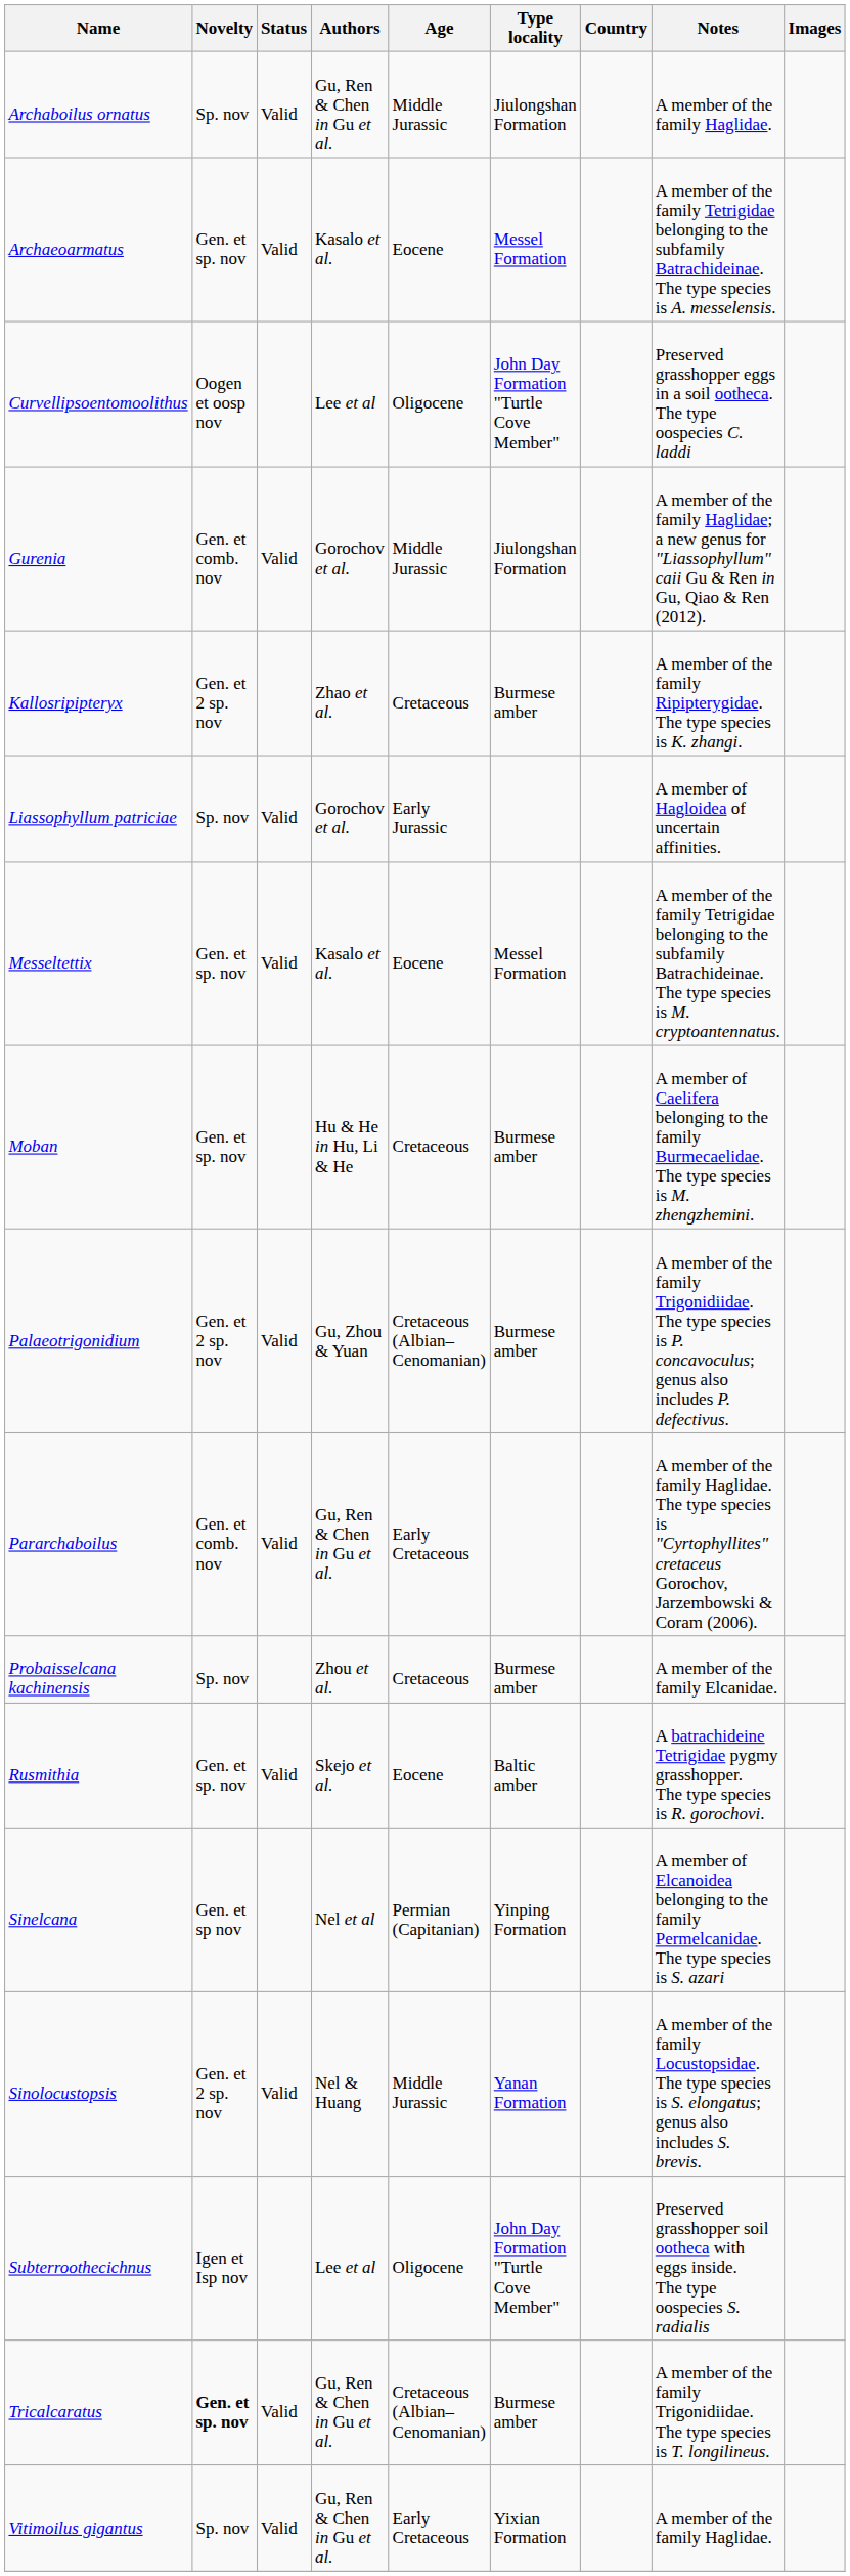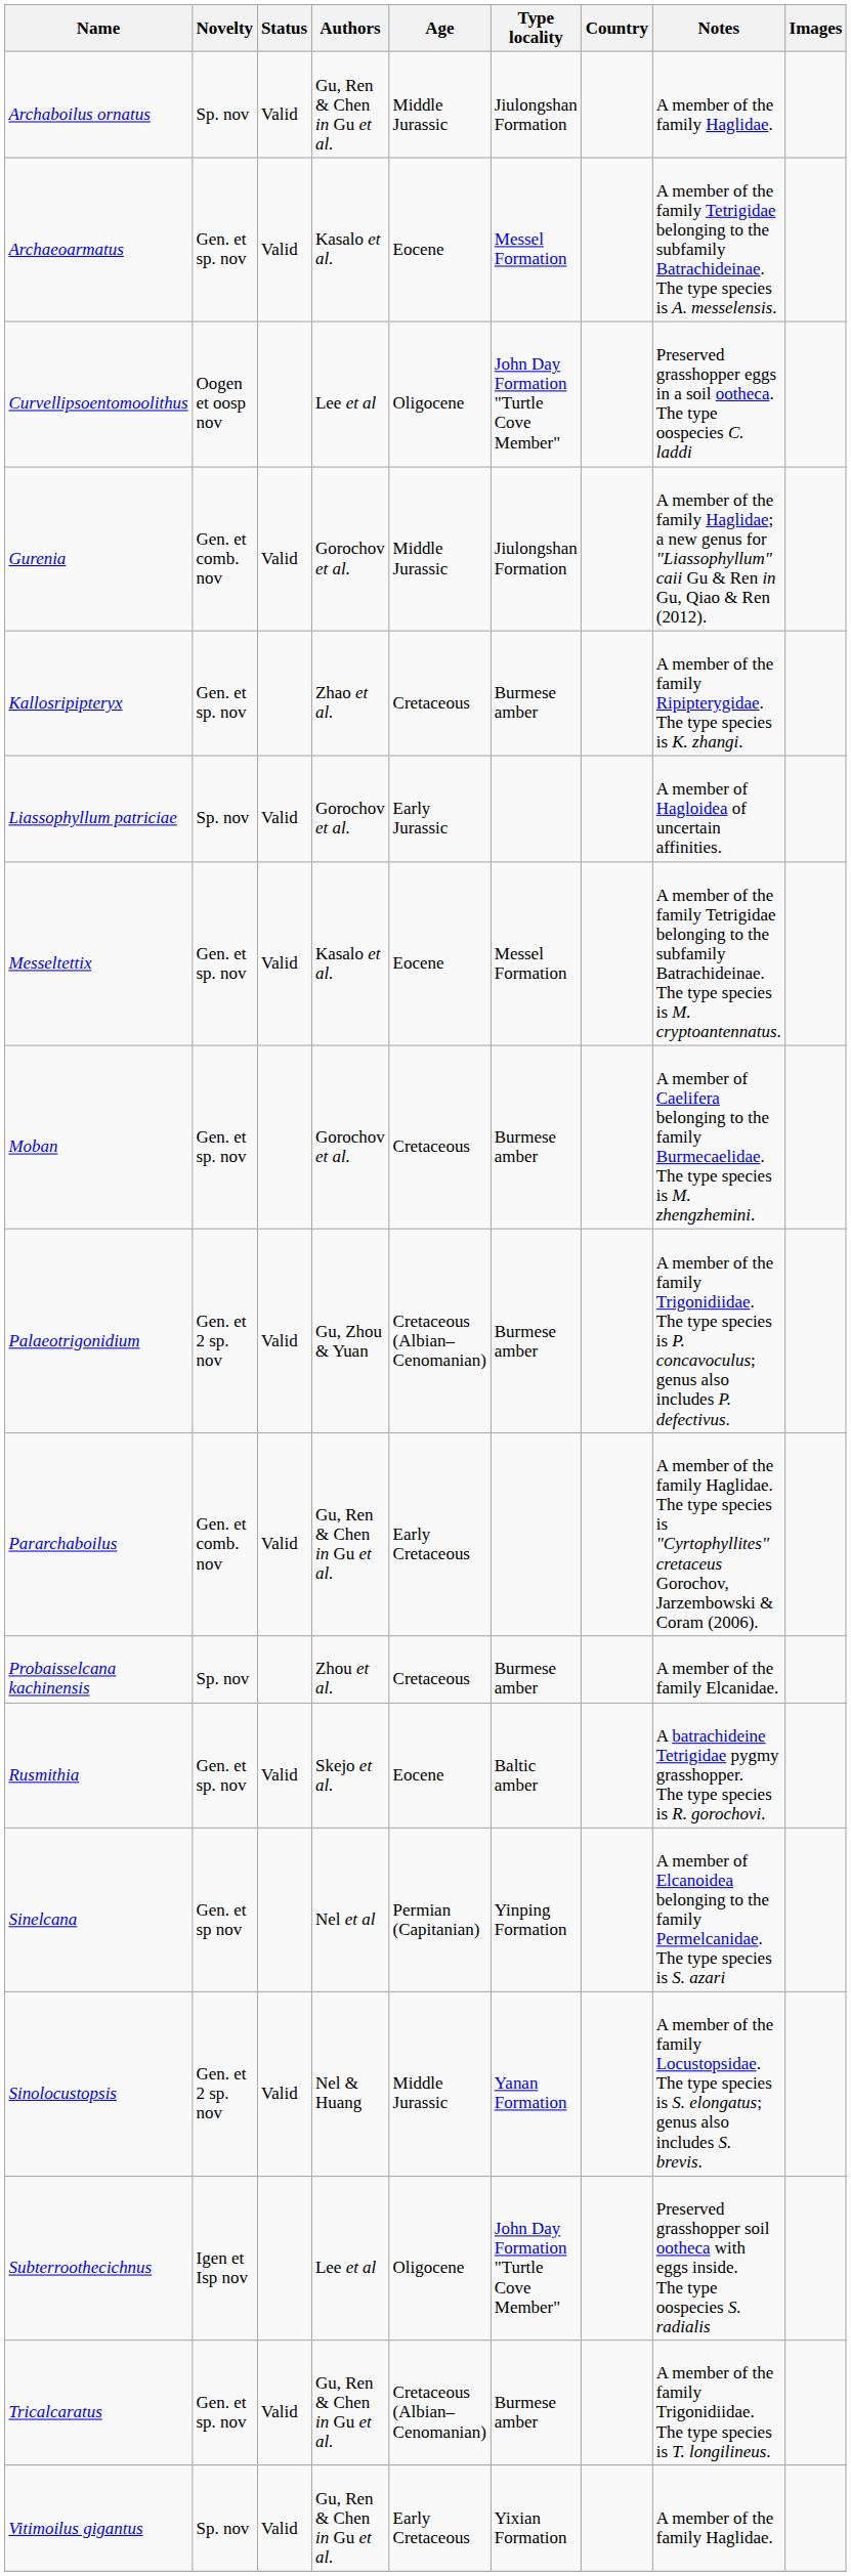Kallosripipteryx | Novelty: Gen. et 2 sp. nov -> Gen. et sp. nov
Moban | Authors: Hu & He in Hu, Li & He -> Gorochov et al.
Tricalcaratus | Novelty: bold -> normal
